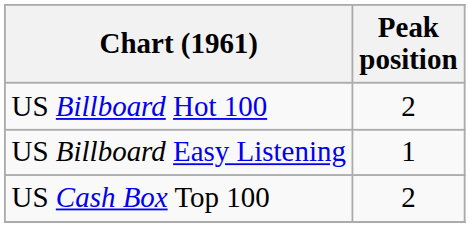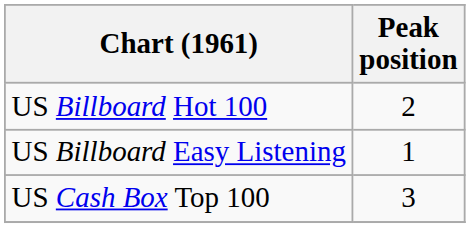US Cash Box Top 100 | Peak position: 2 -> 3
